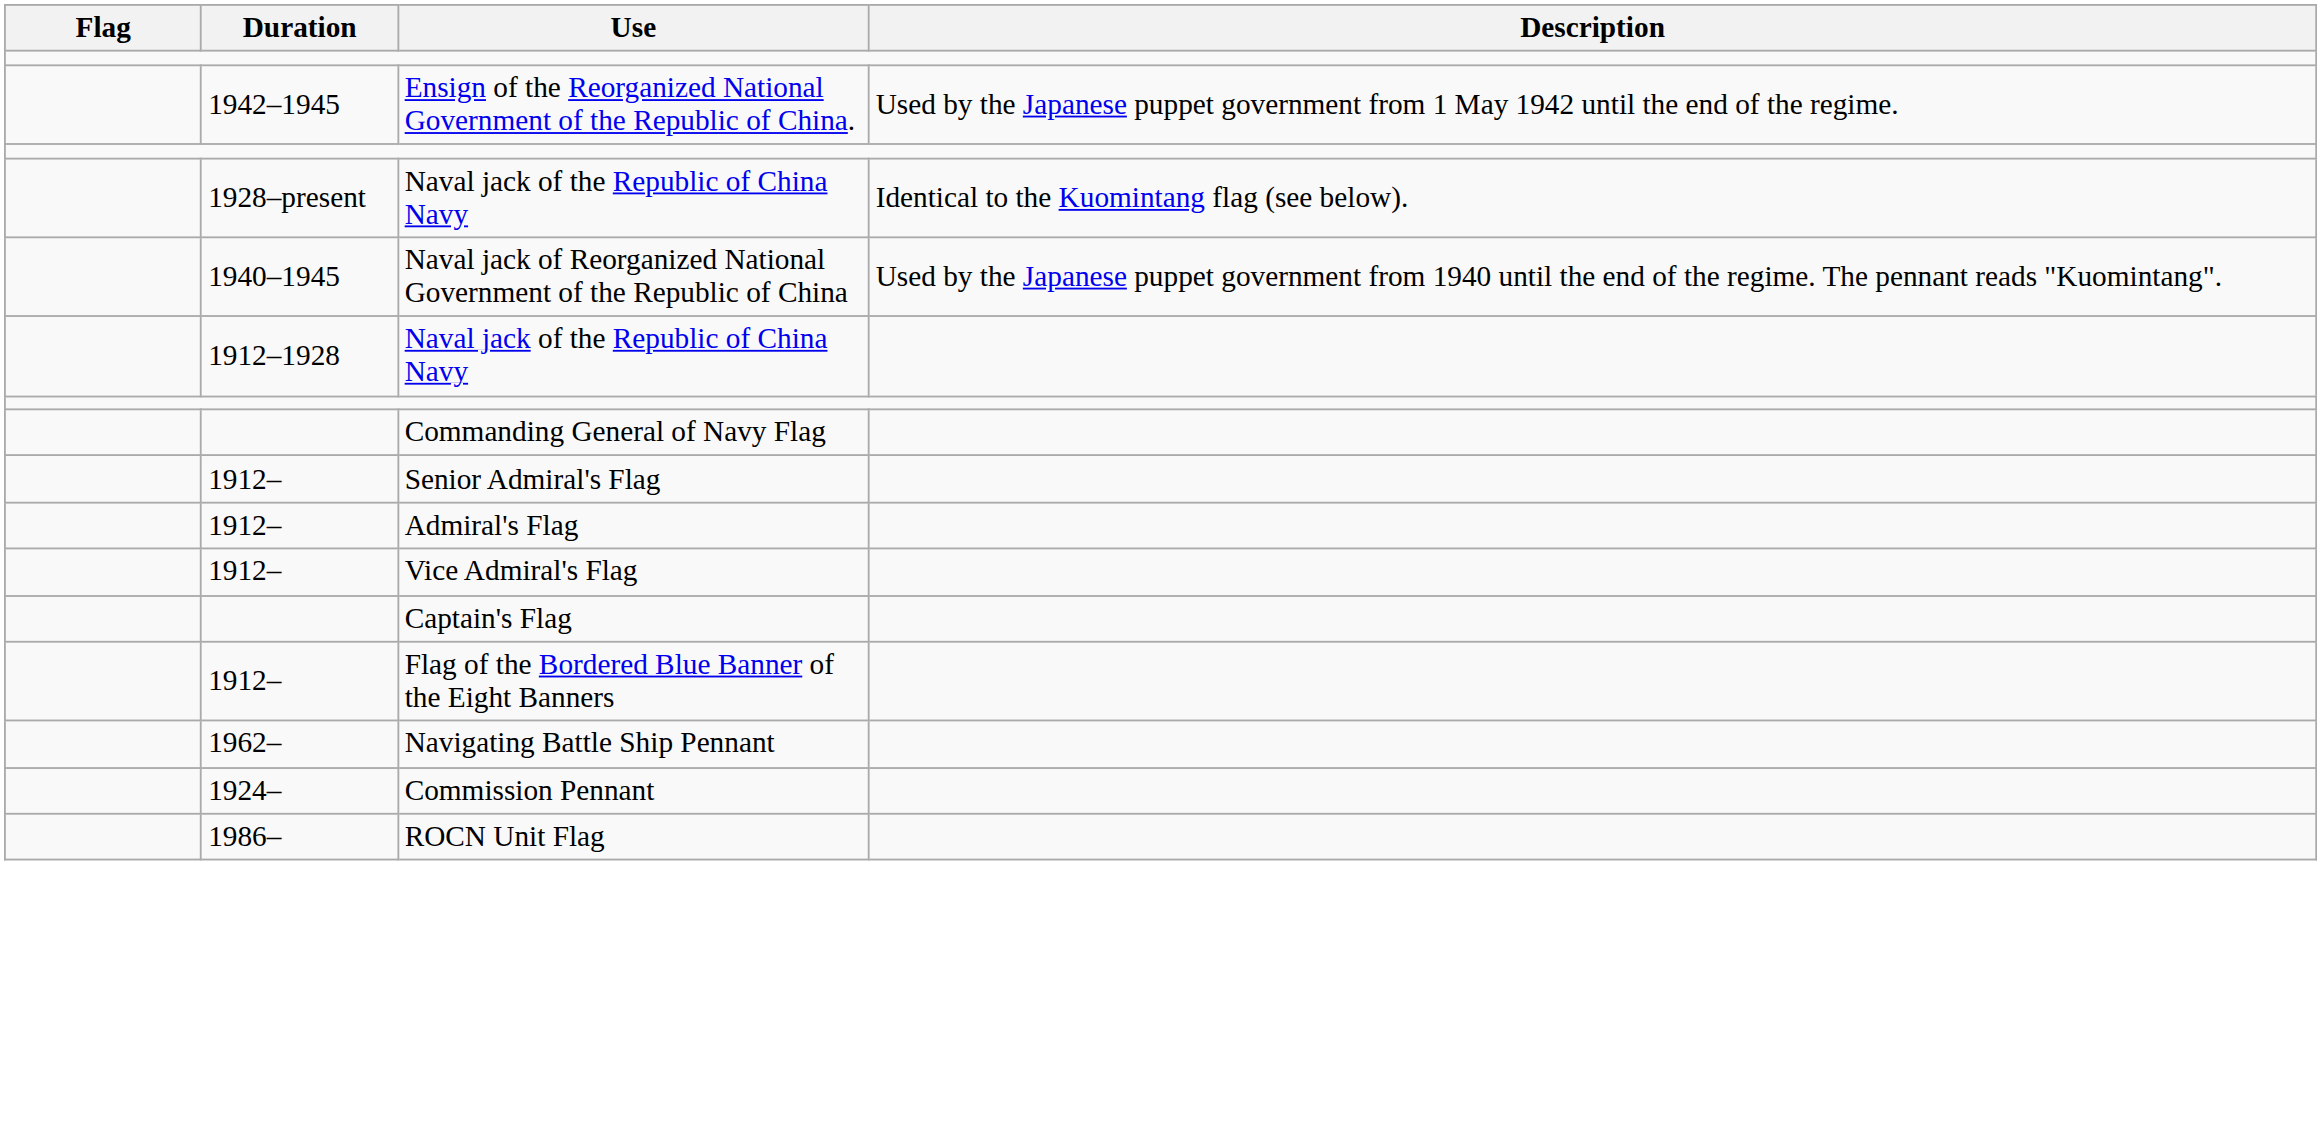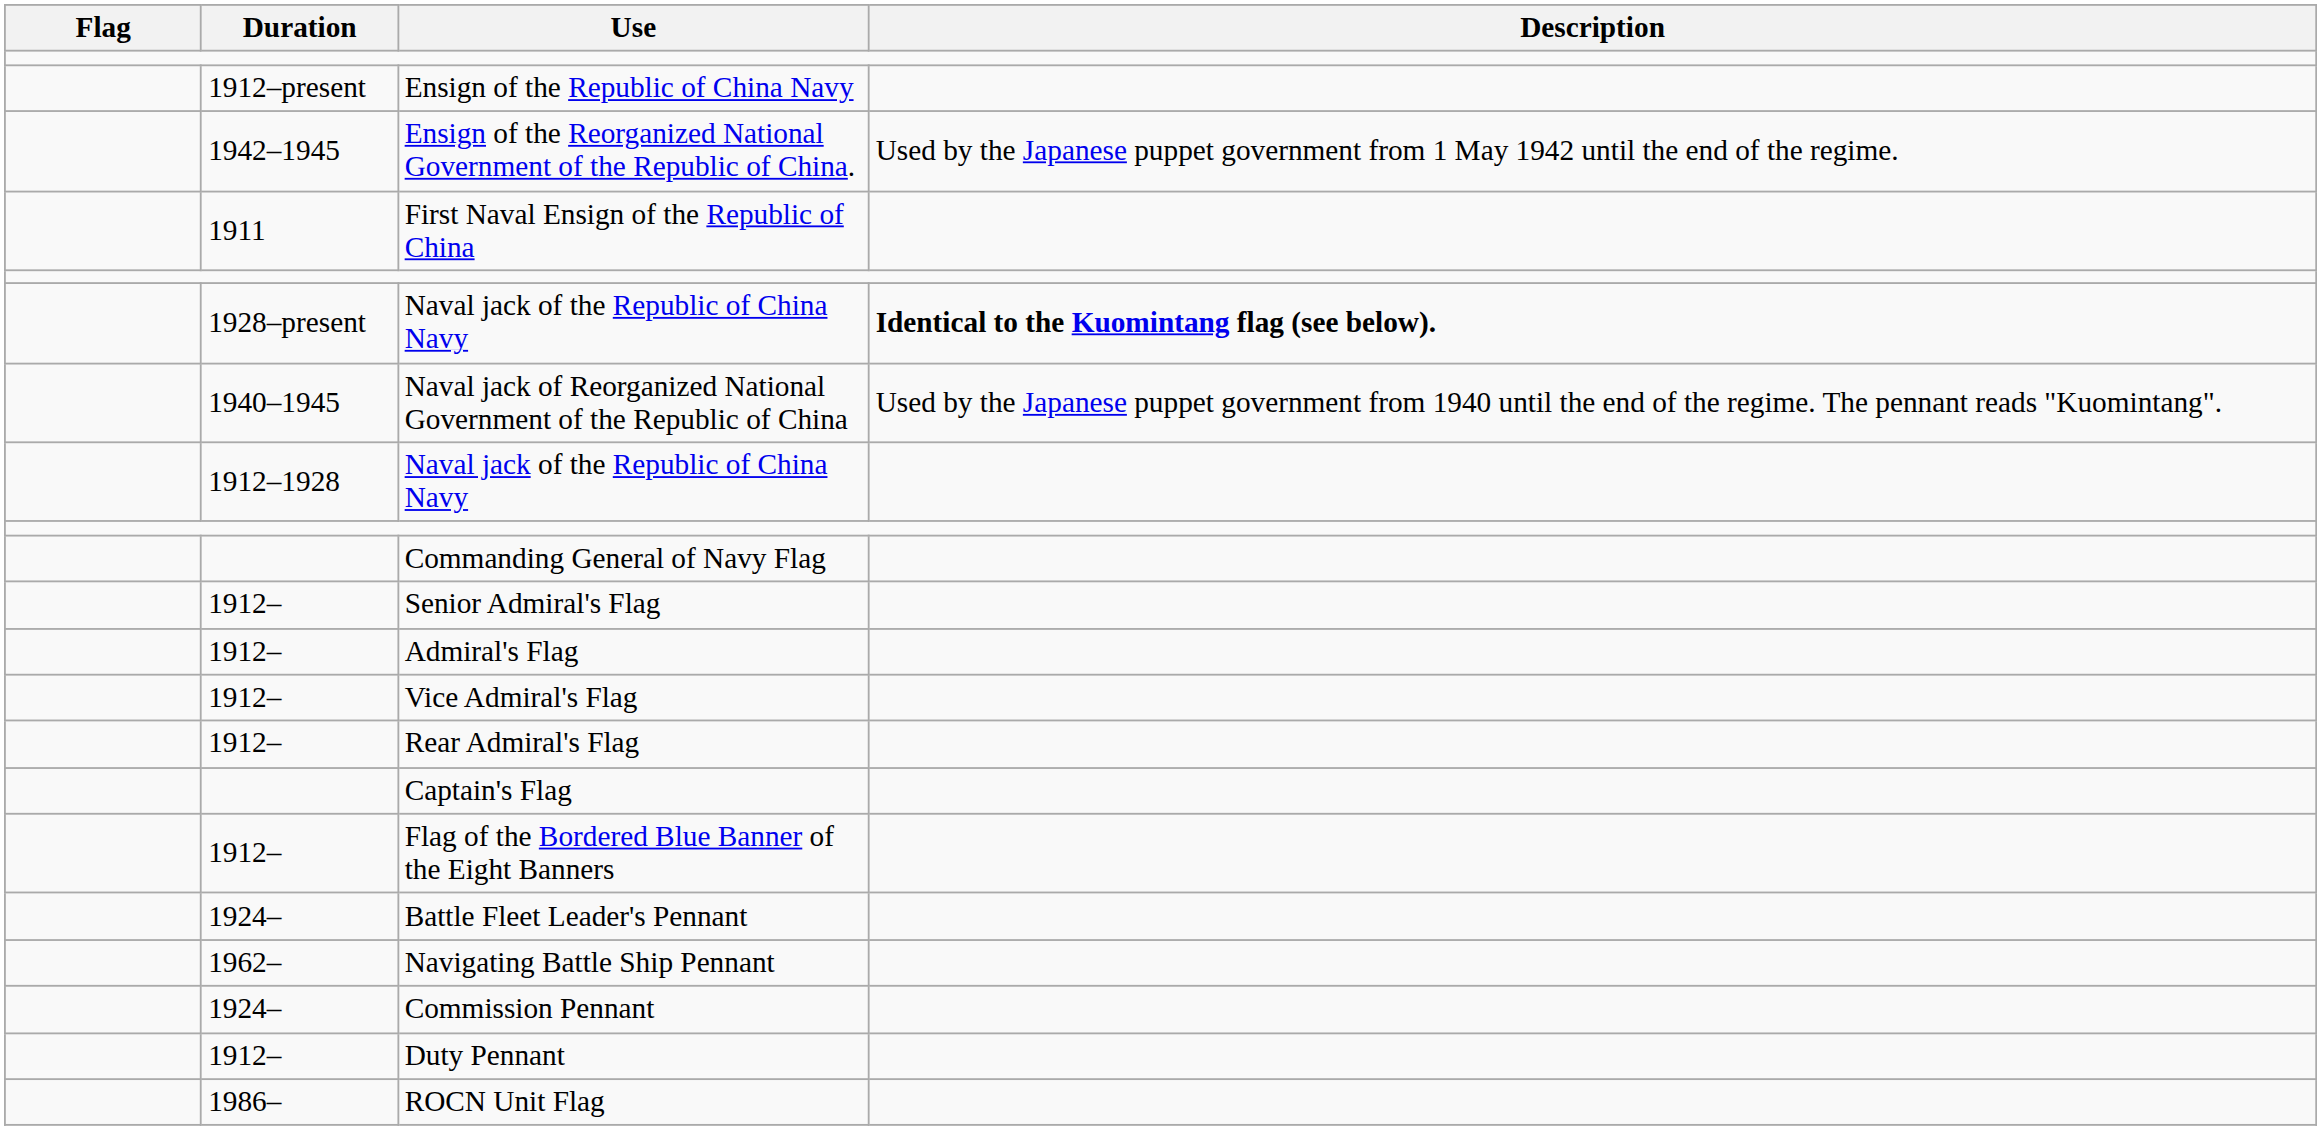+ row: 1912–present | Ensign of the Republic of China Navy
+ row: 1911 | First Naval Ensign of the Republic of China
1928–present / Naval jack of the Republic of China Navy | Description: normal -> bold
+ row: 1912– | Rear Admiral's Flag
+ row: 1924– | Battle Fleet Leader's Pennant
+ row: 1912– | Duty Pennant
